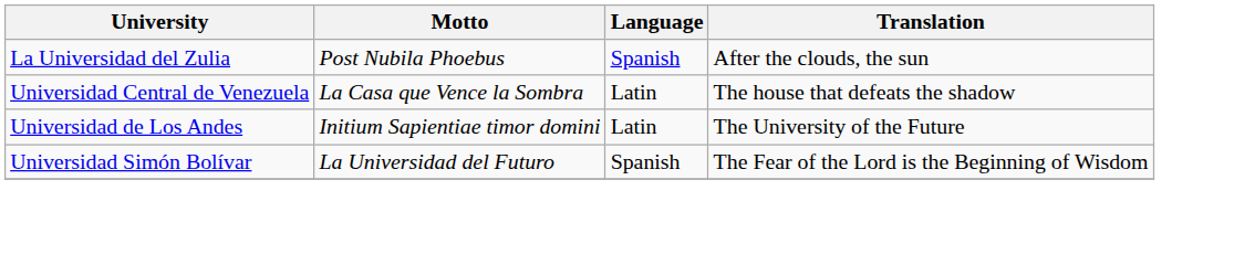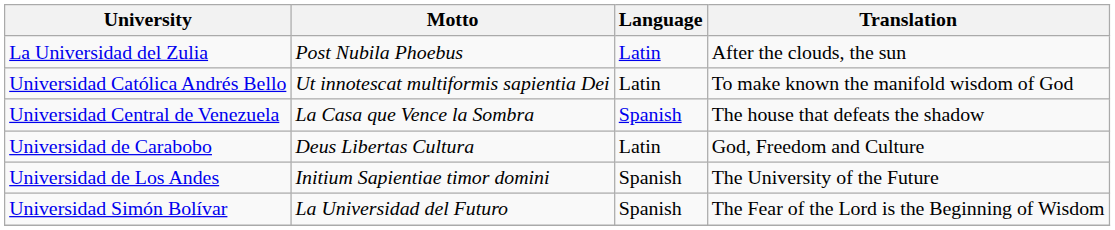La Universidad del Zulia | Language: Spanish -> Latin
+ row: Universidad Católica Andrés Bello | Ut innotescat multiformis sapientia Dei | Latin | To make known the manifold wisdom of God
Universidad Central de Venezuela | Language: Latin -> Spanish
+ row: Universidad de Carabobo | Deus Libertas Cultura | Latin | God, Freedom and Culture
Universidad de Los Andes | Language: Latin -> Spanish
